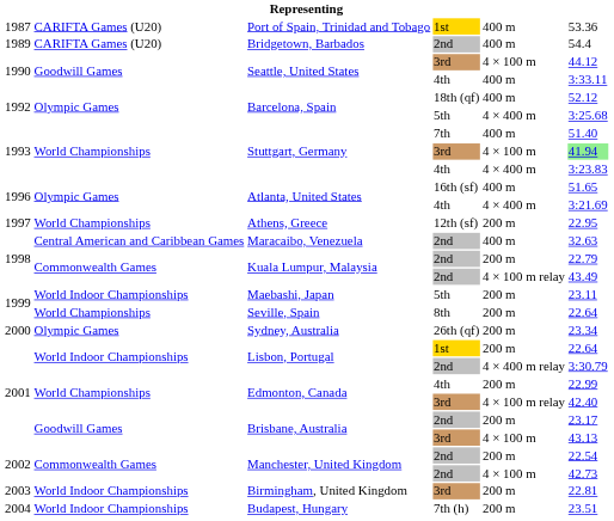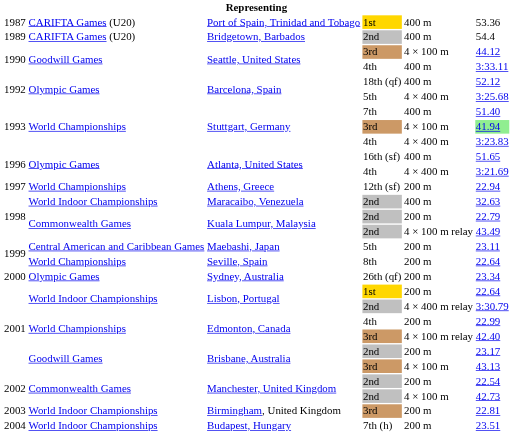Athens, Greece | column 6: 22.95 -> 22.94
Maracaibo, Venezuela | column 2: Central American and Caribbean Games -> World Indoor Championships
Maebashi, Japan | column 2: World Indoor Championships -> Central American and Caribbean Games
